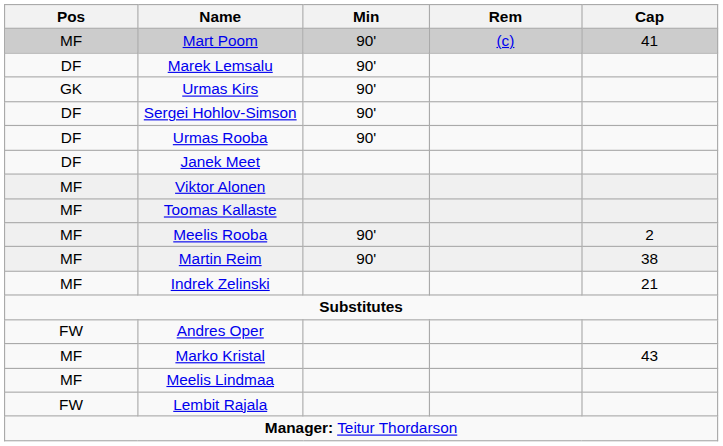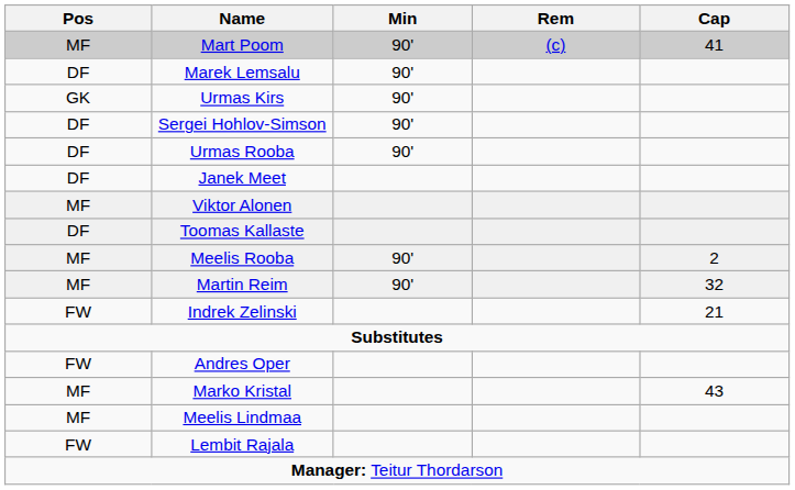Toomas Kallaste | Pos: MF -> DF
Martin Reim | Cap: 38 -> 32
Indrek Zelinski | Pos: MF -> FW
